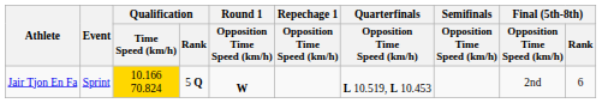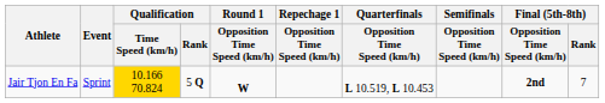Jair Tjon En Fa | Final (5th-8th) / Opposition Time Speed (km/h): normal -> bold
Jair Tjon En Fa | Final (5th-8th) / Rank: 6 -> 7
